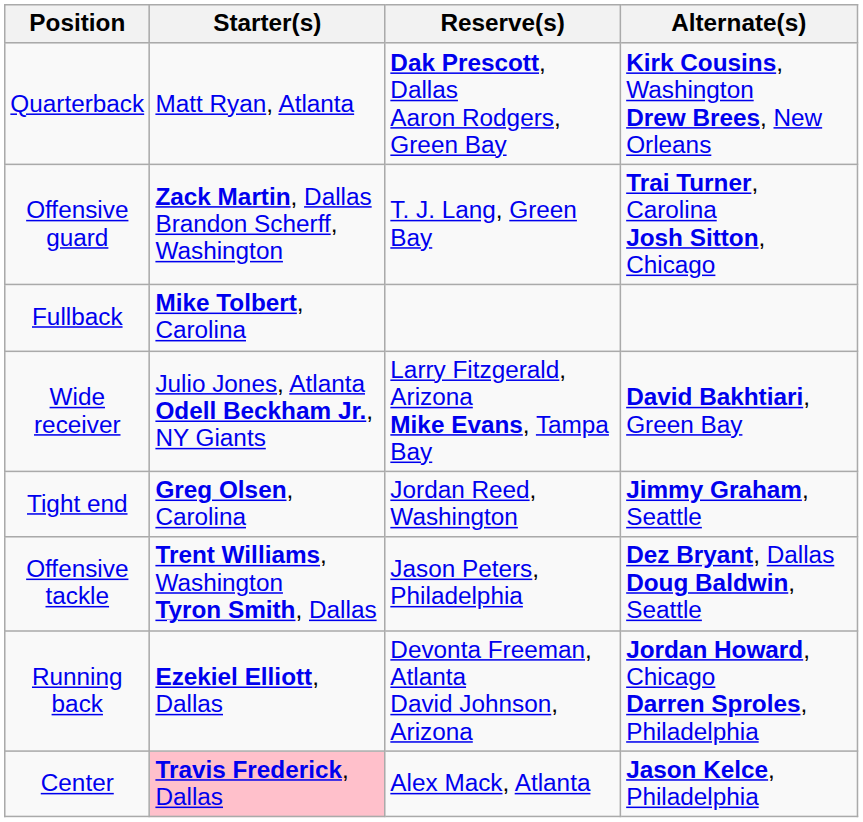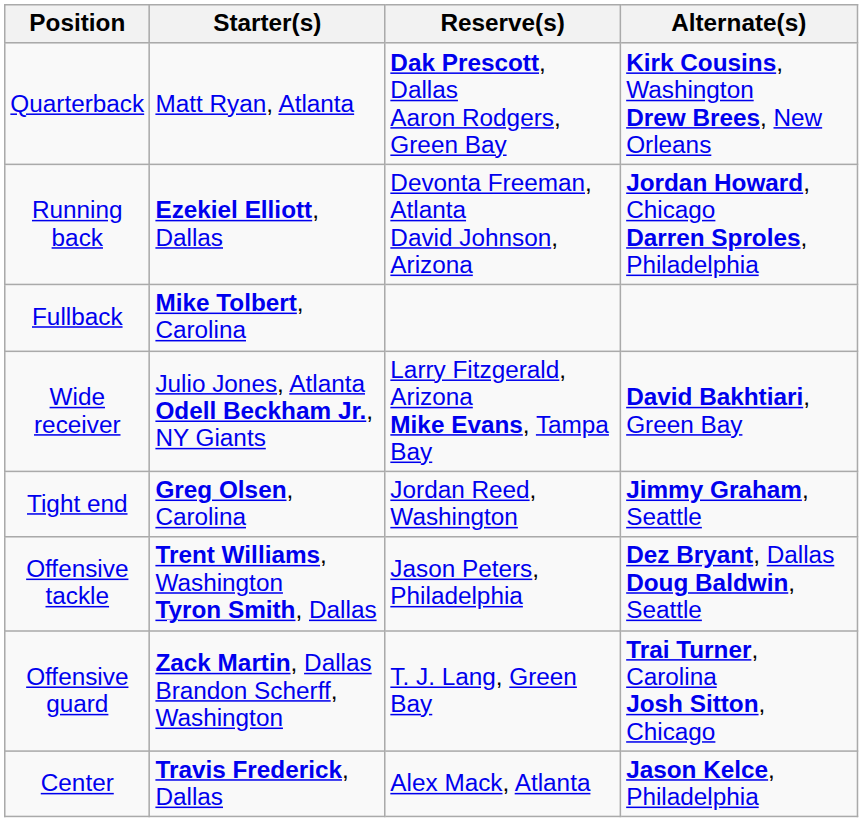rows swapped: Running back <-> Offensive guard
Center | Starter(s): pink background -> no background
